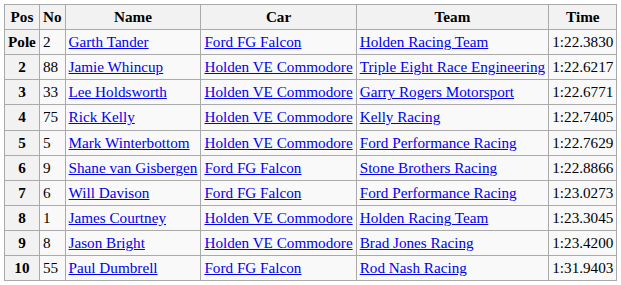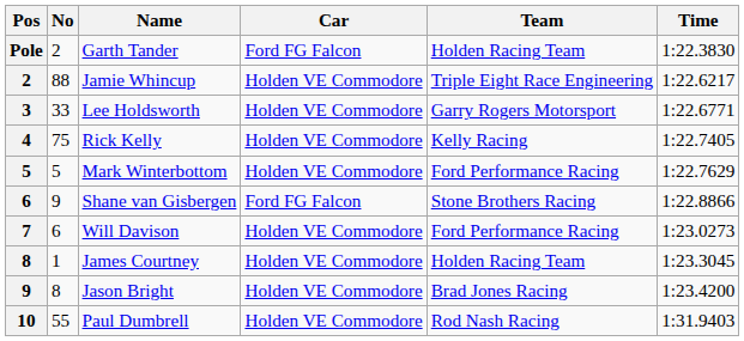Will Davison | Car: Ford FG Falcon -> Holden VE Commodore
Paul Dumbrell | Car: Ford FG Falcon -> Holden VE Commodore
